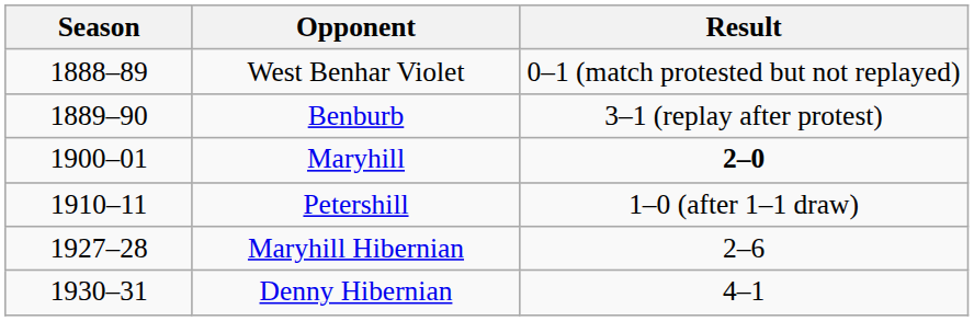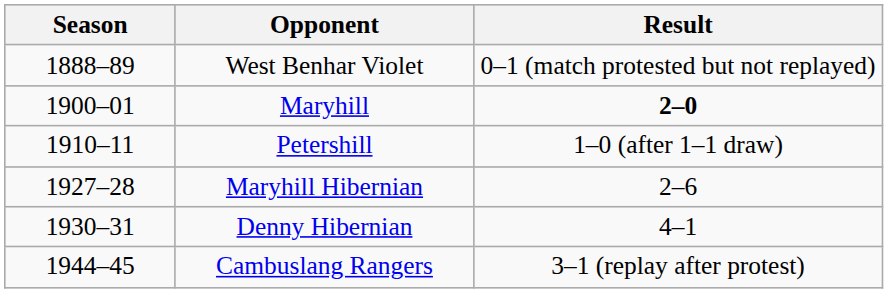- row: 1889–90 | Benburb | 3–1 (replay after protest)
+ row: 1944–45 | Cambuslang Rangers | 3–1 (replay after protest)
